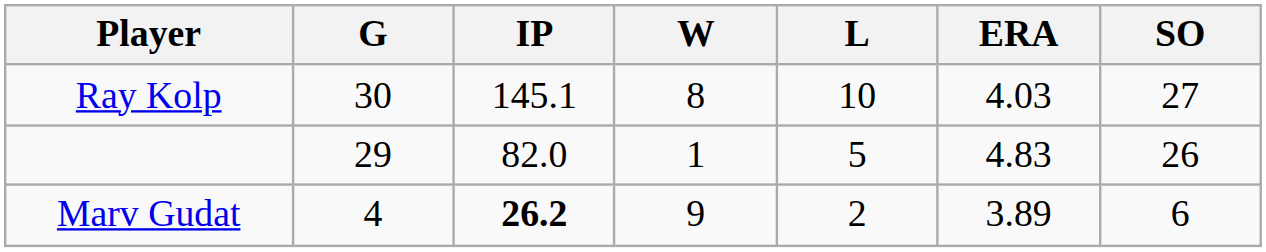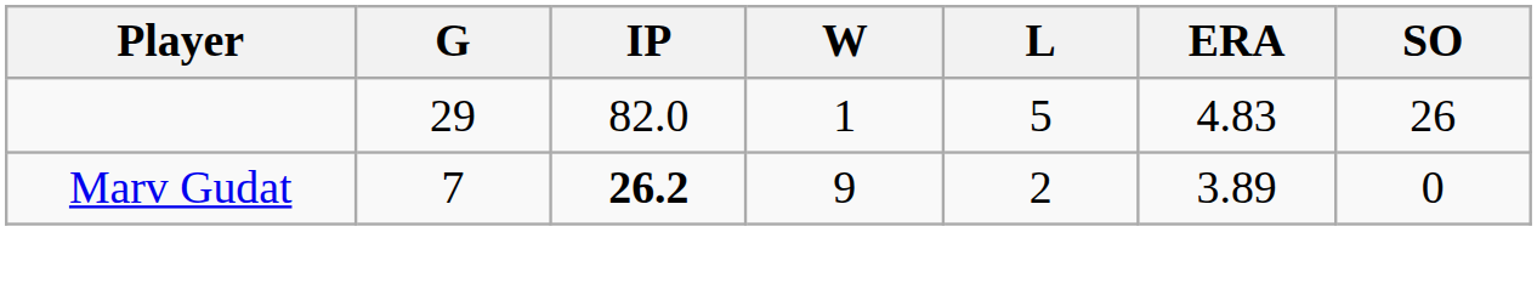- row: Ray Kolp | 30 | 145.1 | 8 | 10 | 4.03 | 27
Marv Gudat | G: 4 -> 7
Marv Gudat | SO: 6 -> 0
